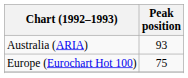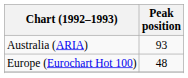Europe (Eurochart Hot 100) | Peak position: 75 -> 48
